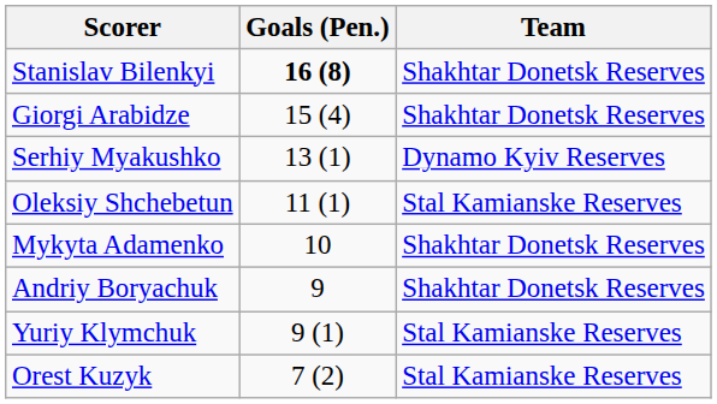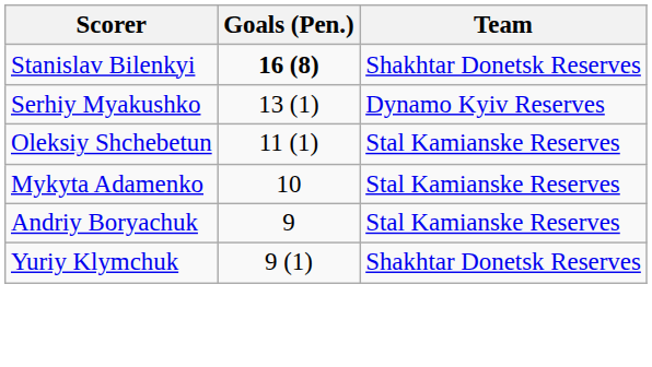- row: Giorgi Arabidze | 15 (4) | Shakhtar Donetsk Reserves
Mykyta Adamenko | Team: Shakhtar Donetsk Reserves -> Stal Kamianske Reserves
Andriy Boryachuk | Team: Shakhtar Donetsk Reserves -> Stal Kamianske Reserves
Yuriy Klymchuk | Team: Stal Kamianske Reserves -> Shakhtar Donetsk Reserves
- row: Orest Kuzyk | 7 (2) | Stal Kamianske Reserves
